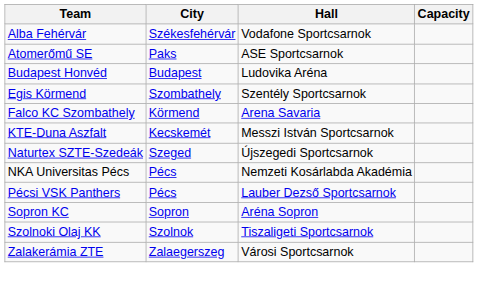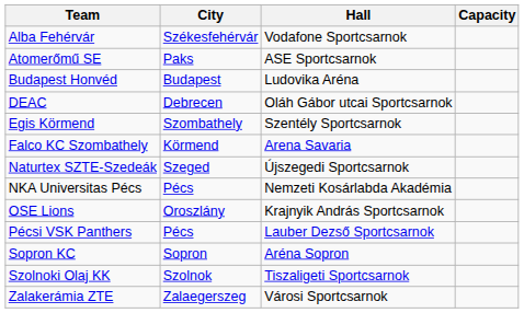+ row: DEAC | Debrecen | Oláh Gábor utcai Sportcsarnok
- row: KTE-Duna Aszfalt | Kecskemét | Messzi István Sportcsarnok
+ row: OSE Lions | Oroszlány | Krajnyik András Sportcsarnok
